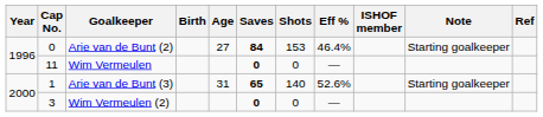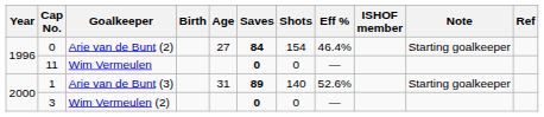Arie van de Bunt (2) | Shots: 153 -> 154
Arie van de Bunt (3) | Saves: 65 -> 89
